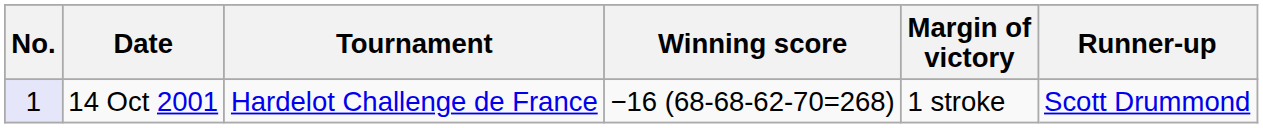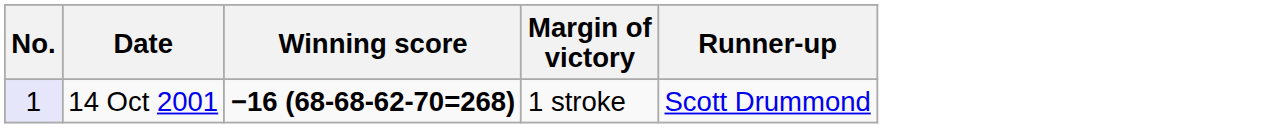- column: Tournament | Hardelot Challenge de France
14 Oct 2001 | Winning score: normal -> bold
